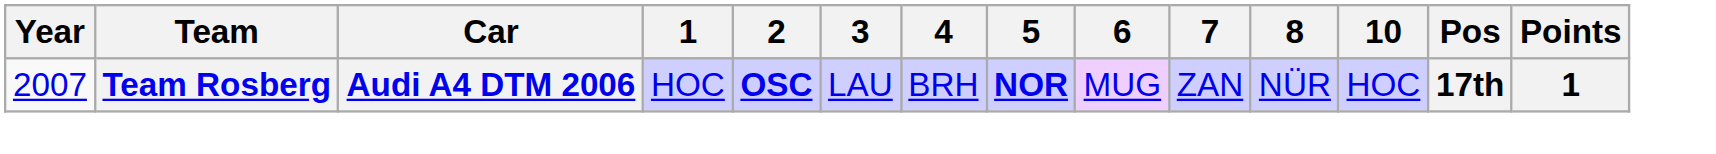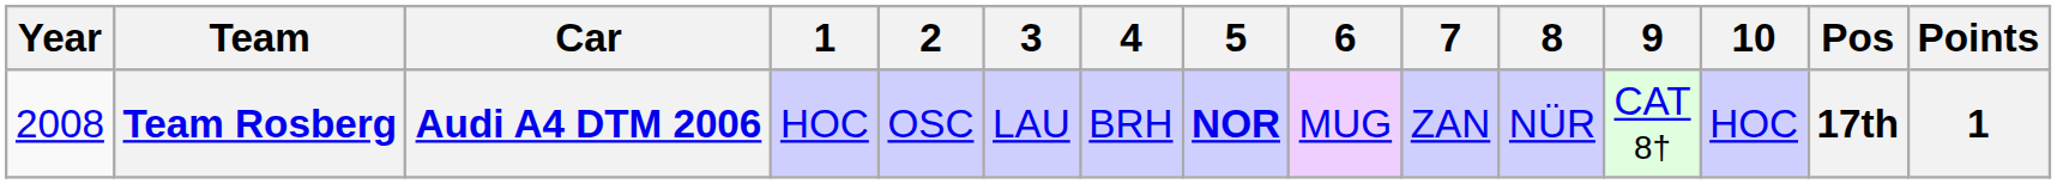+ column: 9 | CAT 8†
Team Rosberg | Year: 2007 -> 2008
Team Rosberg | 2: bold -> normal
